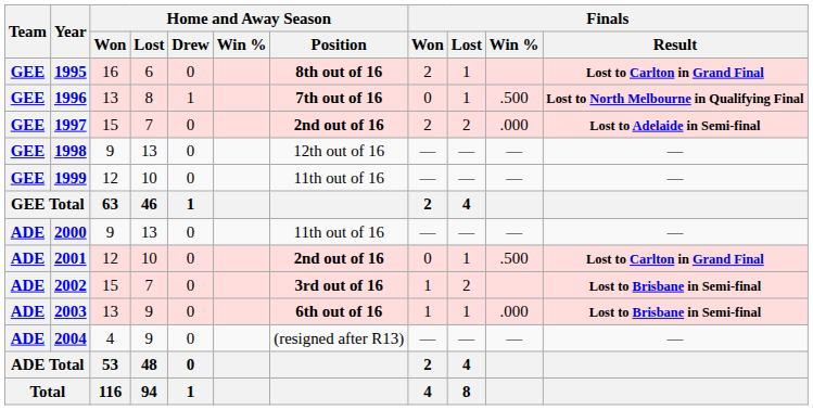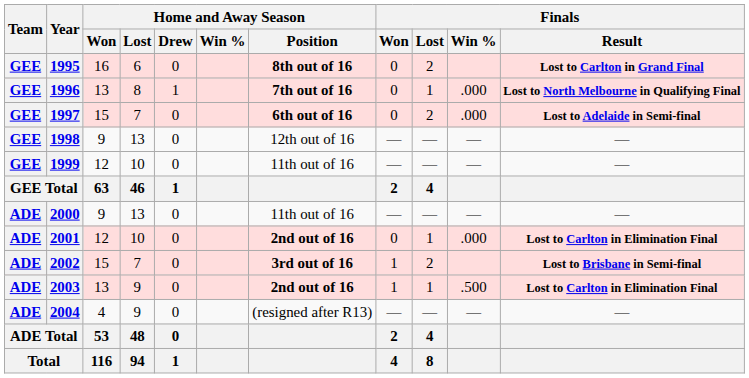1995 | Finals / Won: 2 -> 0
1995 | Finals / Lost: 1 -> 2
1996 | Finals / Win %: .500 -> .000
1997 | Home and Away Season / Position: 2nd out of 16 -> 6th out of 16
1997 | Finals / Won: 2 -> 0
2001 | Finals / Win %: .500 -> .000
2001 | Finals / Result: Lost to Carlton in Grand Final -> Lost to Carlton in Elimination Final
2003 | Home and Away Season / Position: 6th out of 16 -> 2nd out of 16
2003 | Finals / Win %: .000 -> .500
2003 | Finals / Result: Lost to Brisbane in Semi-final -> Lost to Carlton in Elimination Final
